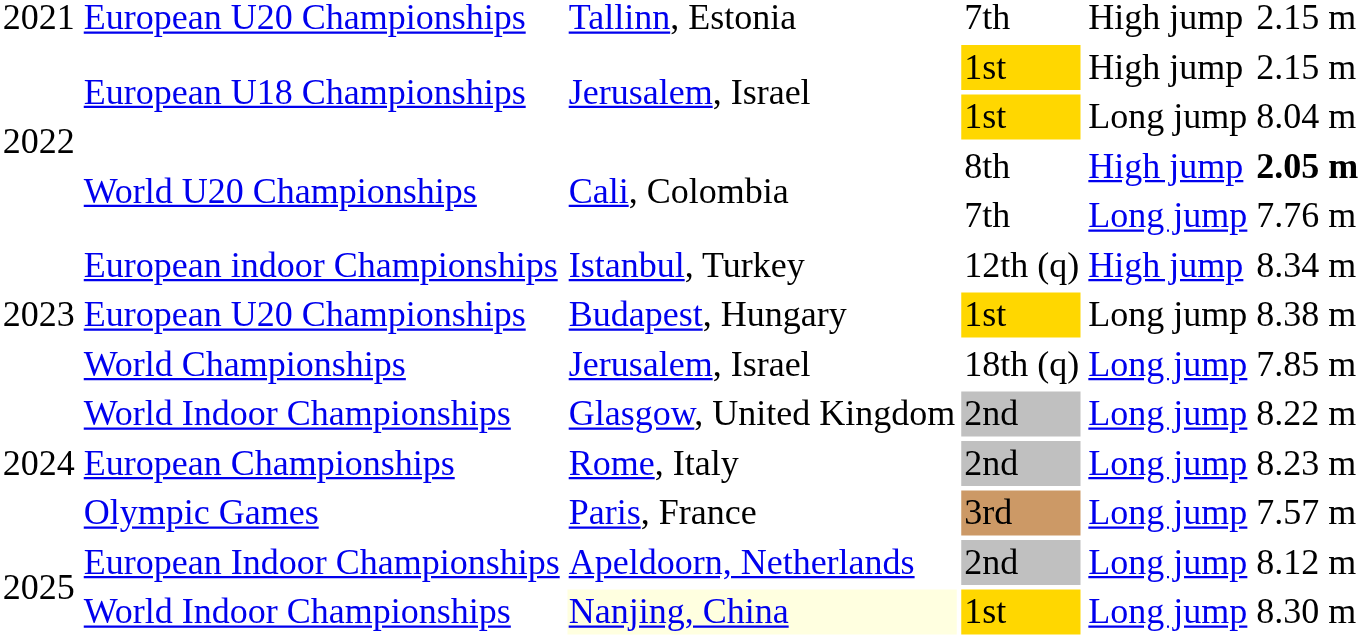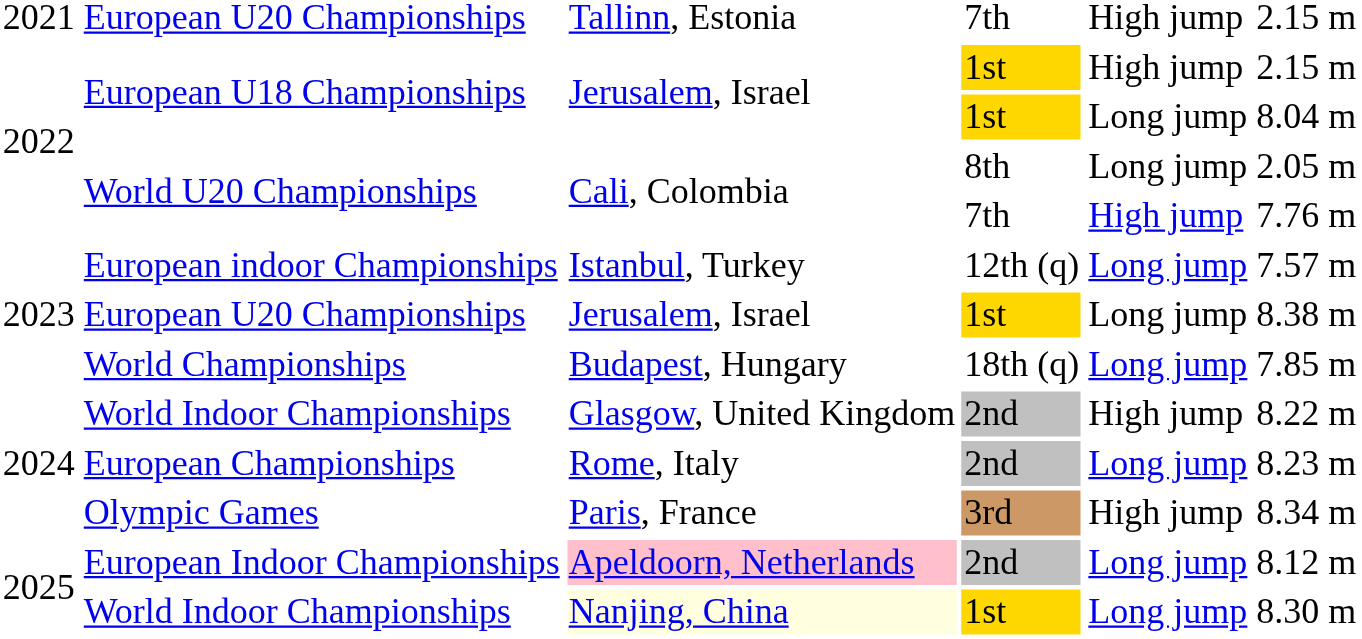World U20 Championships / 8th | column 5: High jump -> Long jump
World U20 Championships / 8th | column 6: bold -> normal
World U20 Championships / 7th | column 5: Long jump -> High jump
European indoor Championships | column 5: High jump -> Long jump
European indoor Championships | column 6: 8.34 m -> 7.57 m
European U20 Championships / 1st | column 3: Budapest, Hungary -> Jerusalem, Israel
World Championships | column 3: Jerusalem, Israel -> Budapest, Hungary
World Indoor Championships / 2nd | column 5: Long jump -> High jump
Olympic Games | column 5: Long jump -> High jump
Olympic Games | column 6: 7.57 m -> 8.34 m
European Indoor Championships | column 3: no background -> pink background
